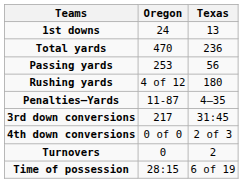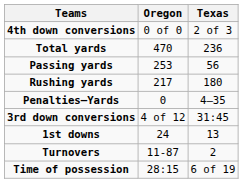rows swapped: 1st downs <-> 4th down conversions
Rushing yards | Oregon: 4 of 12 -> 217
Penalties–Yards | Oregon: 11-87 -> 0
3rd down conversions | Oregon: 217 -> 4 of 12
Turnovers | Oregon: 0 -> 11-87
